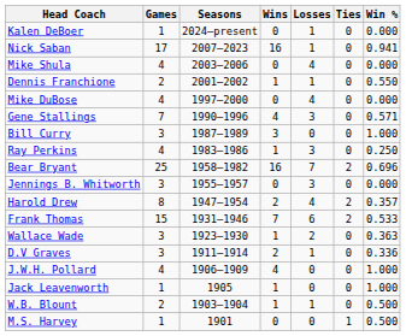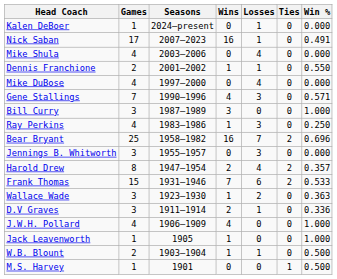Nick Saban | Win %: 0.941 -> 0.491
